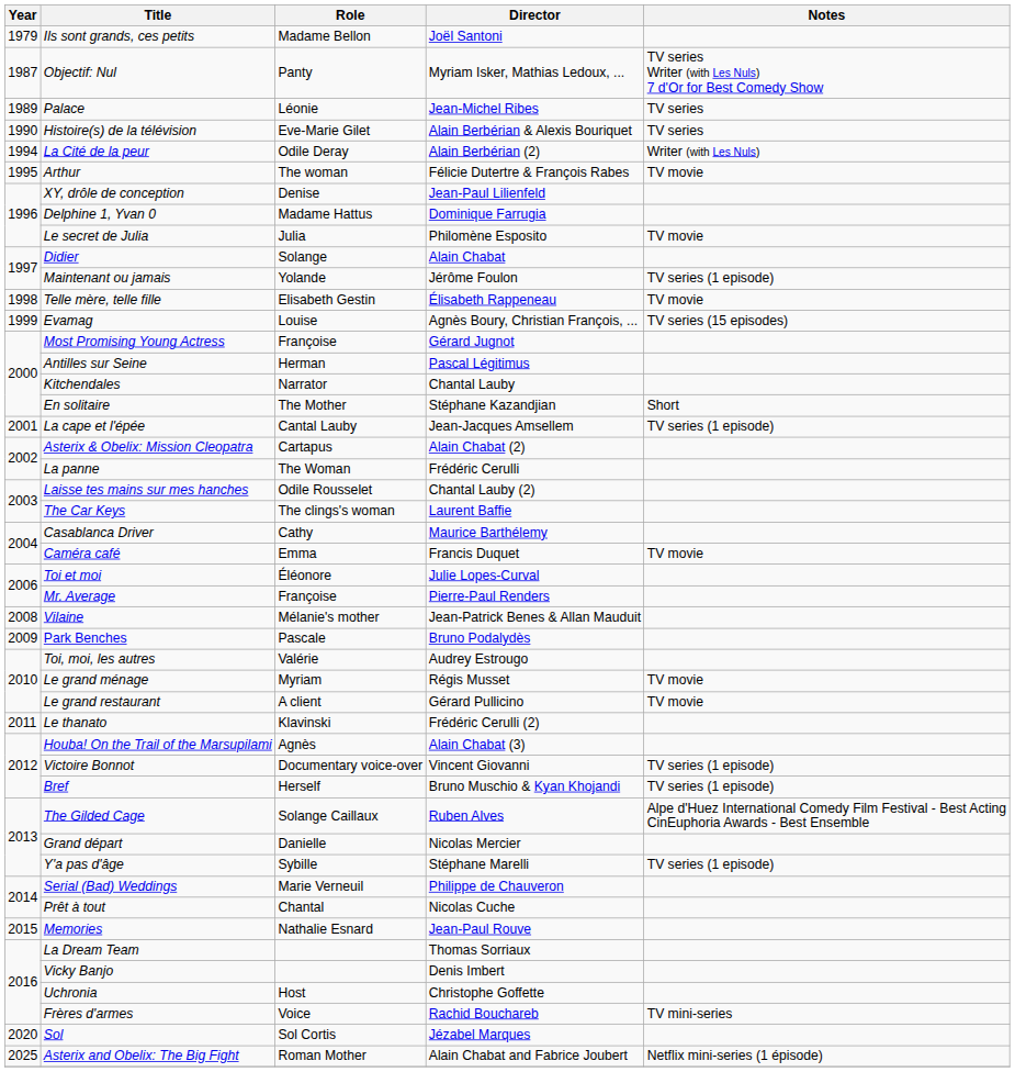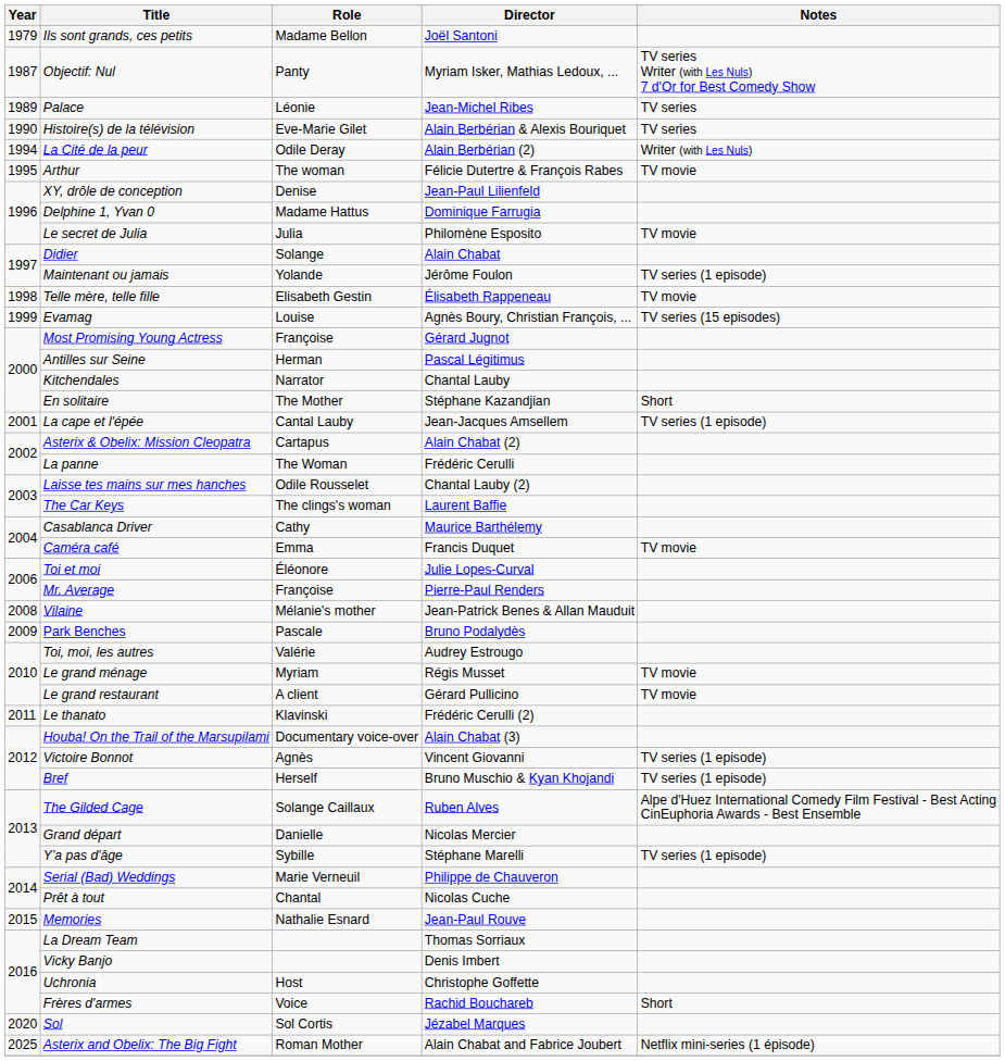Houba! On the Trail of the Marsupilami | Role: Agnès -> Documentary voice-over
Victoire Bonnot | Role: Documentary voice-over -> Agnès
Frères d'armes | Notes: TV mini-series -> Short
